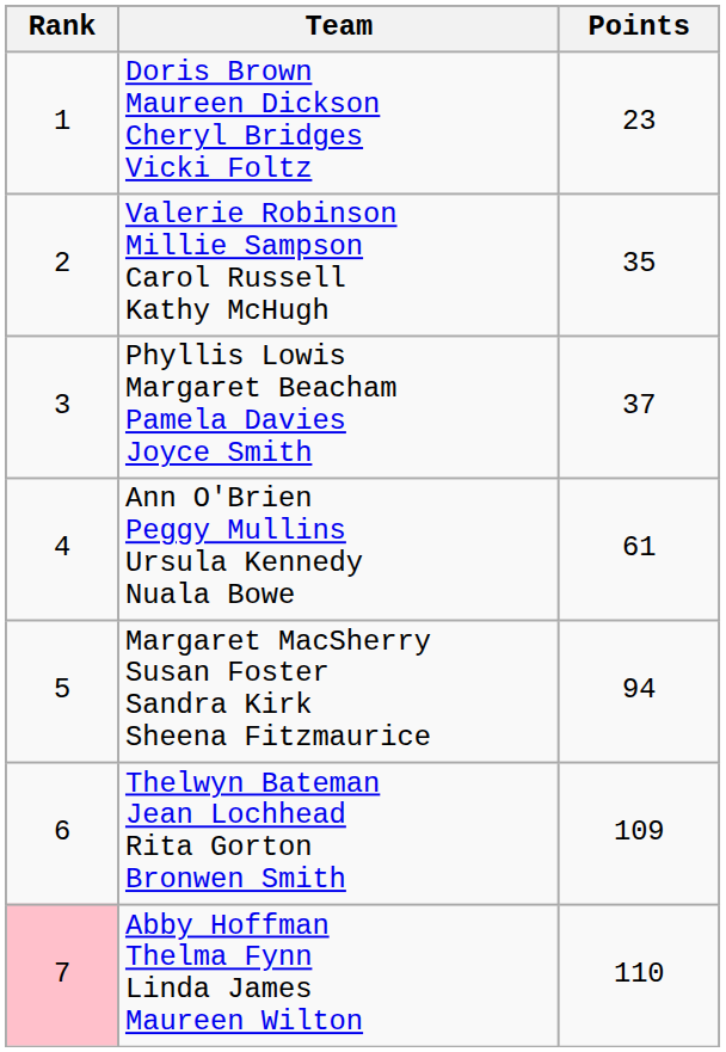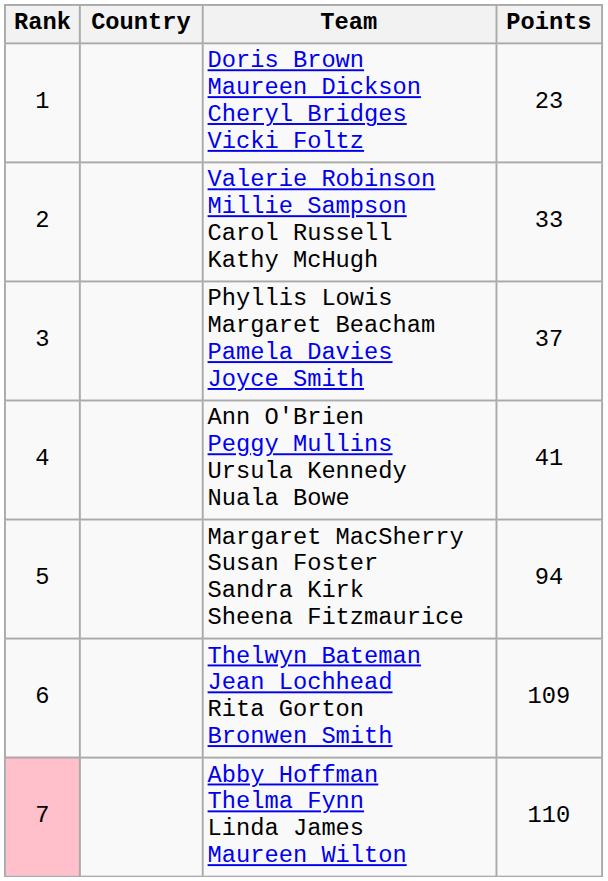+ column: Country
Valerie Robinson Millie Sampson Carol Russell Kathy McHugh | Points: 35 -> 33
Ann O'Brien Peggy Mullins Ursula Kennedy Nuala Bowe | Points: 61 -> 41
